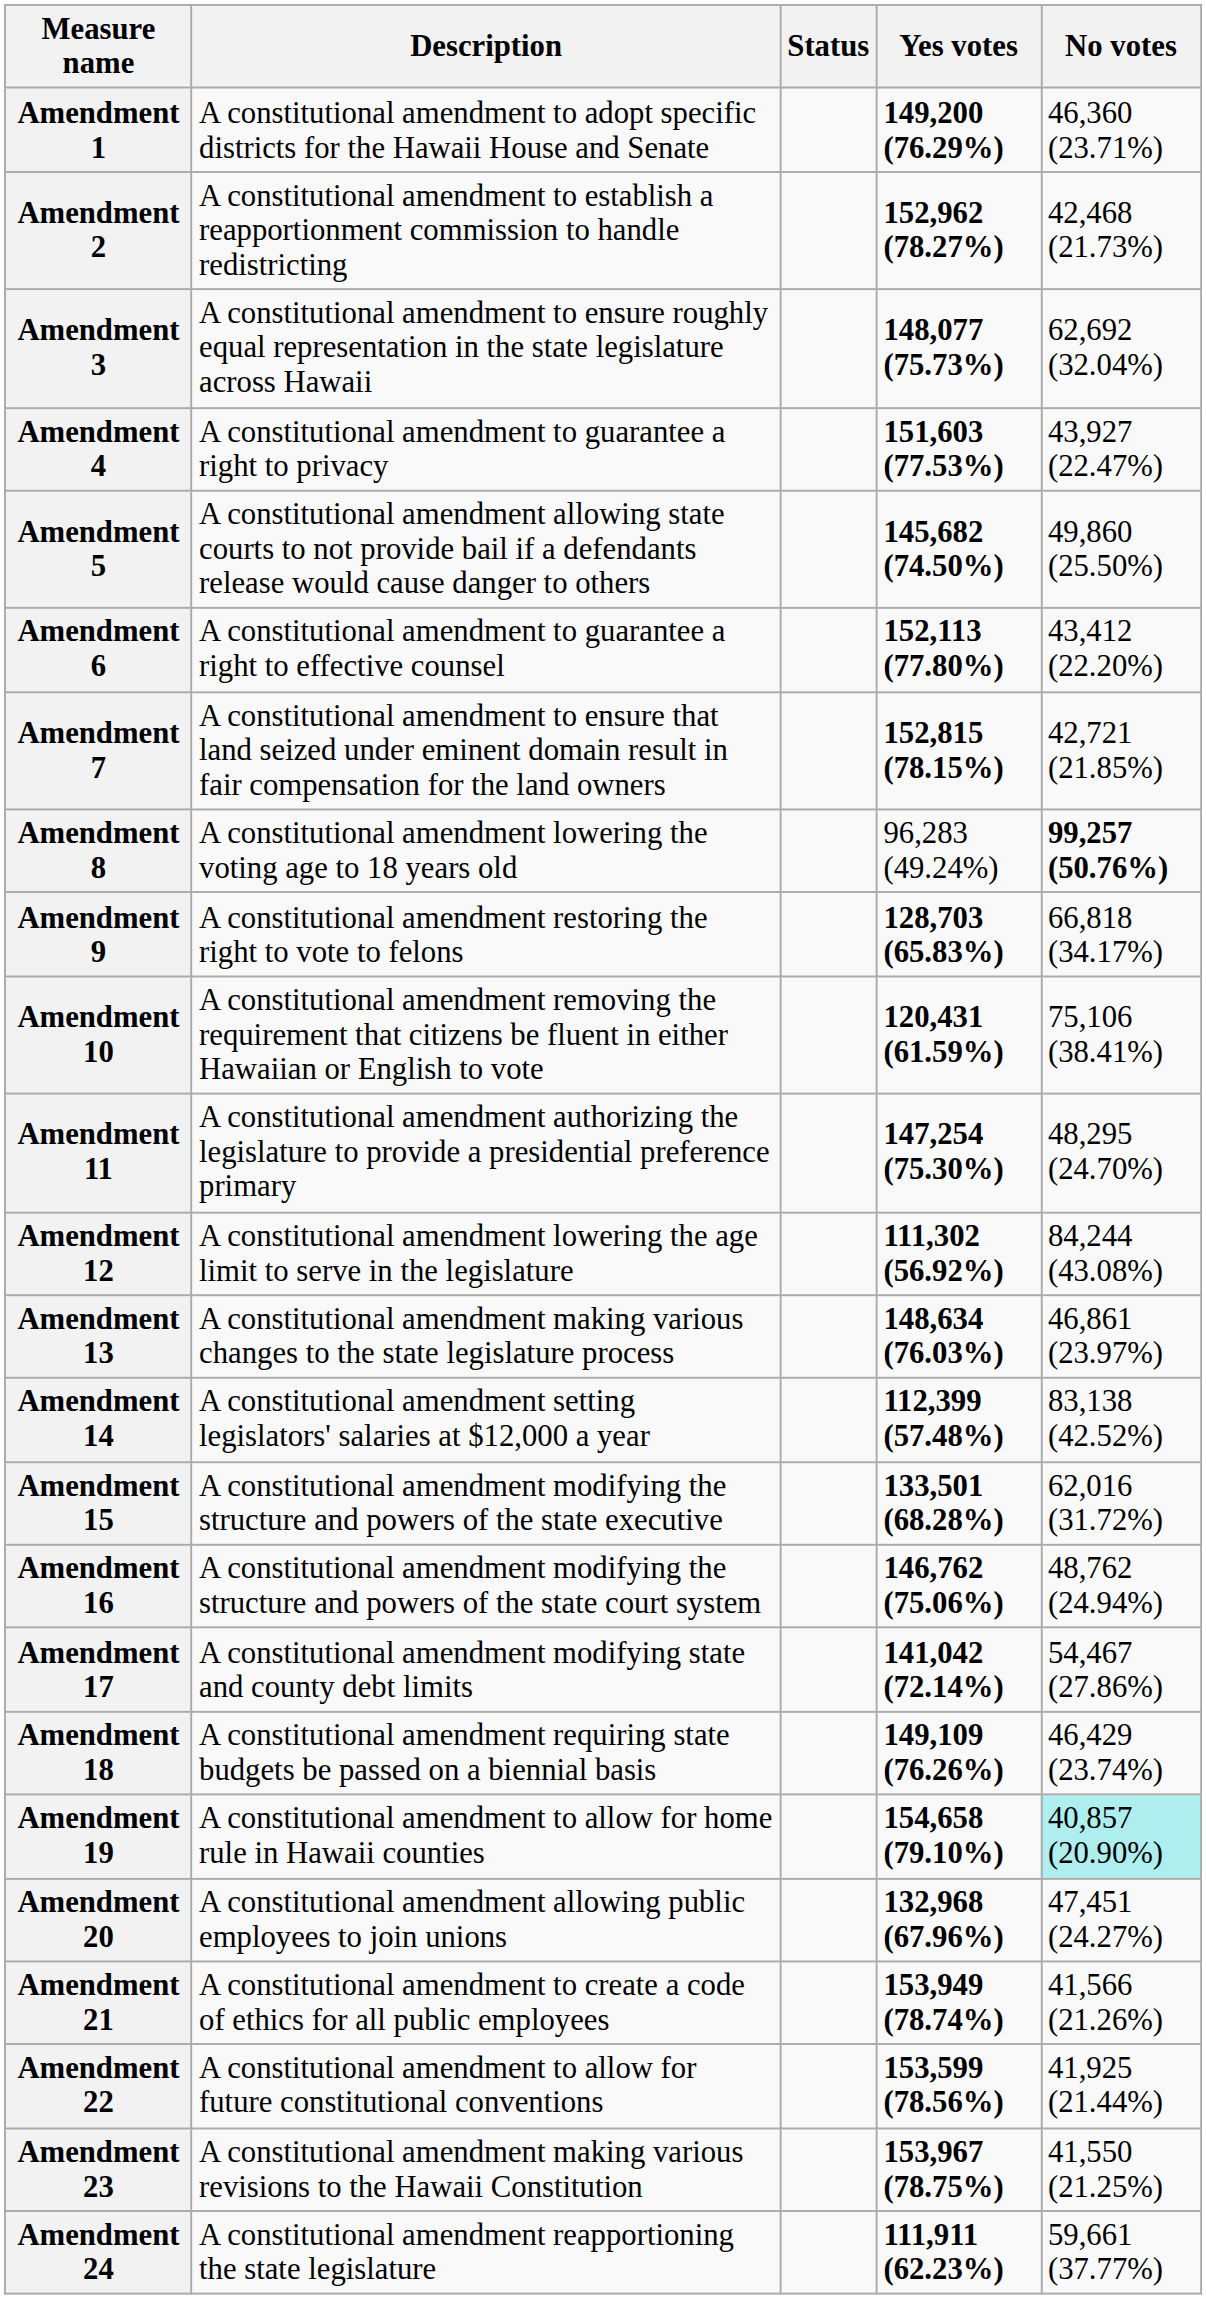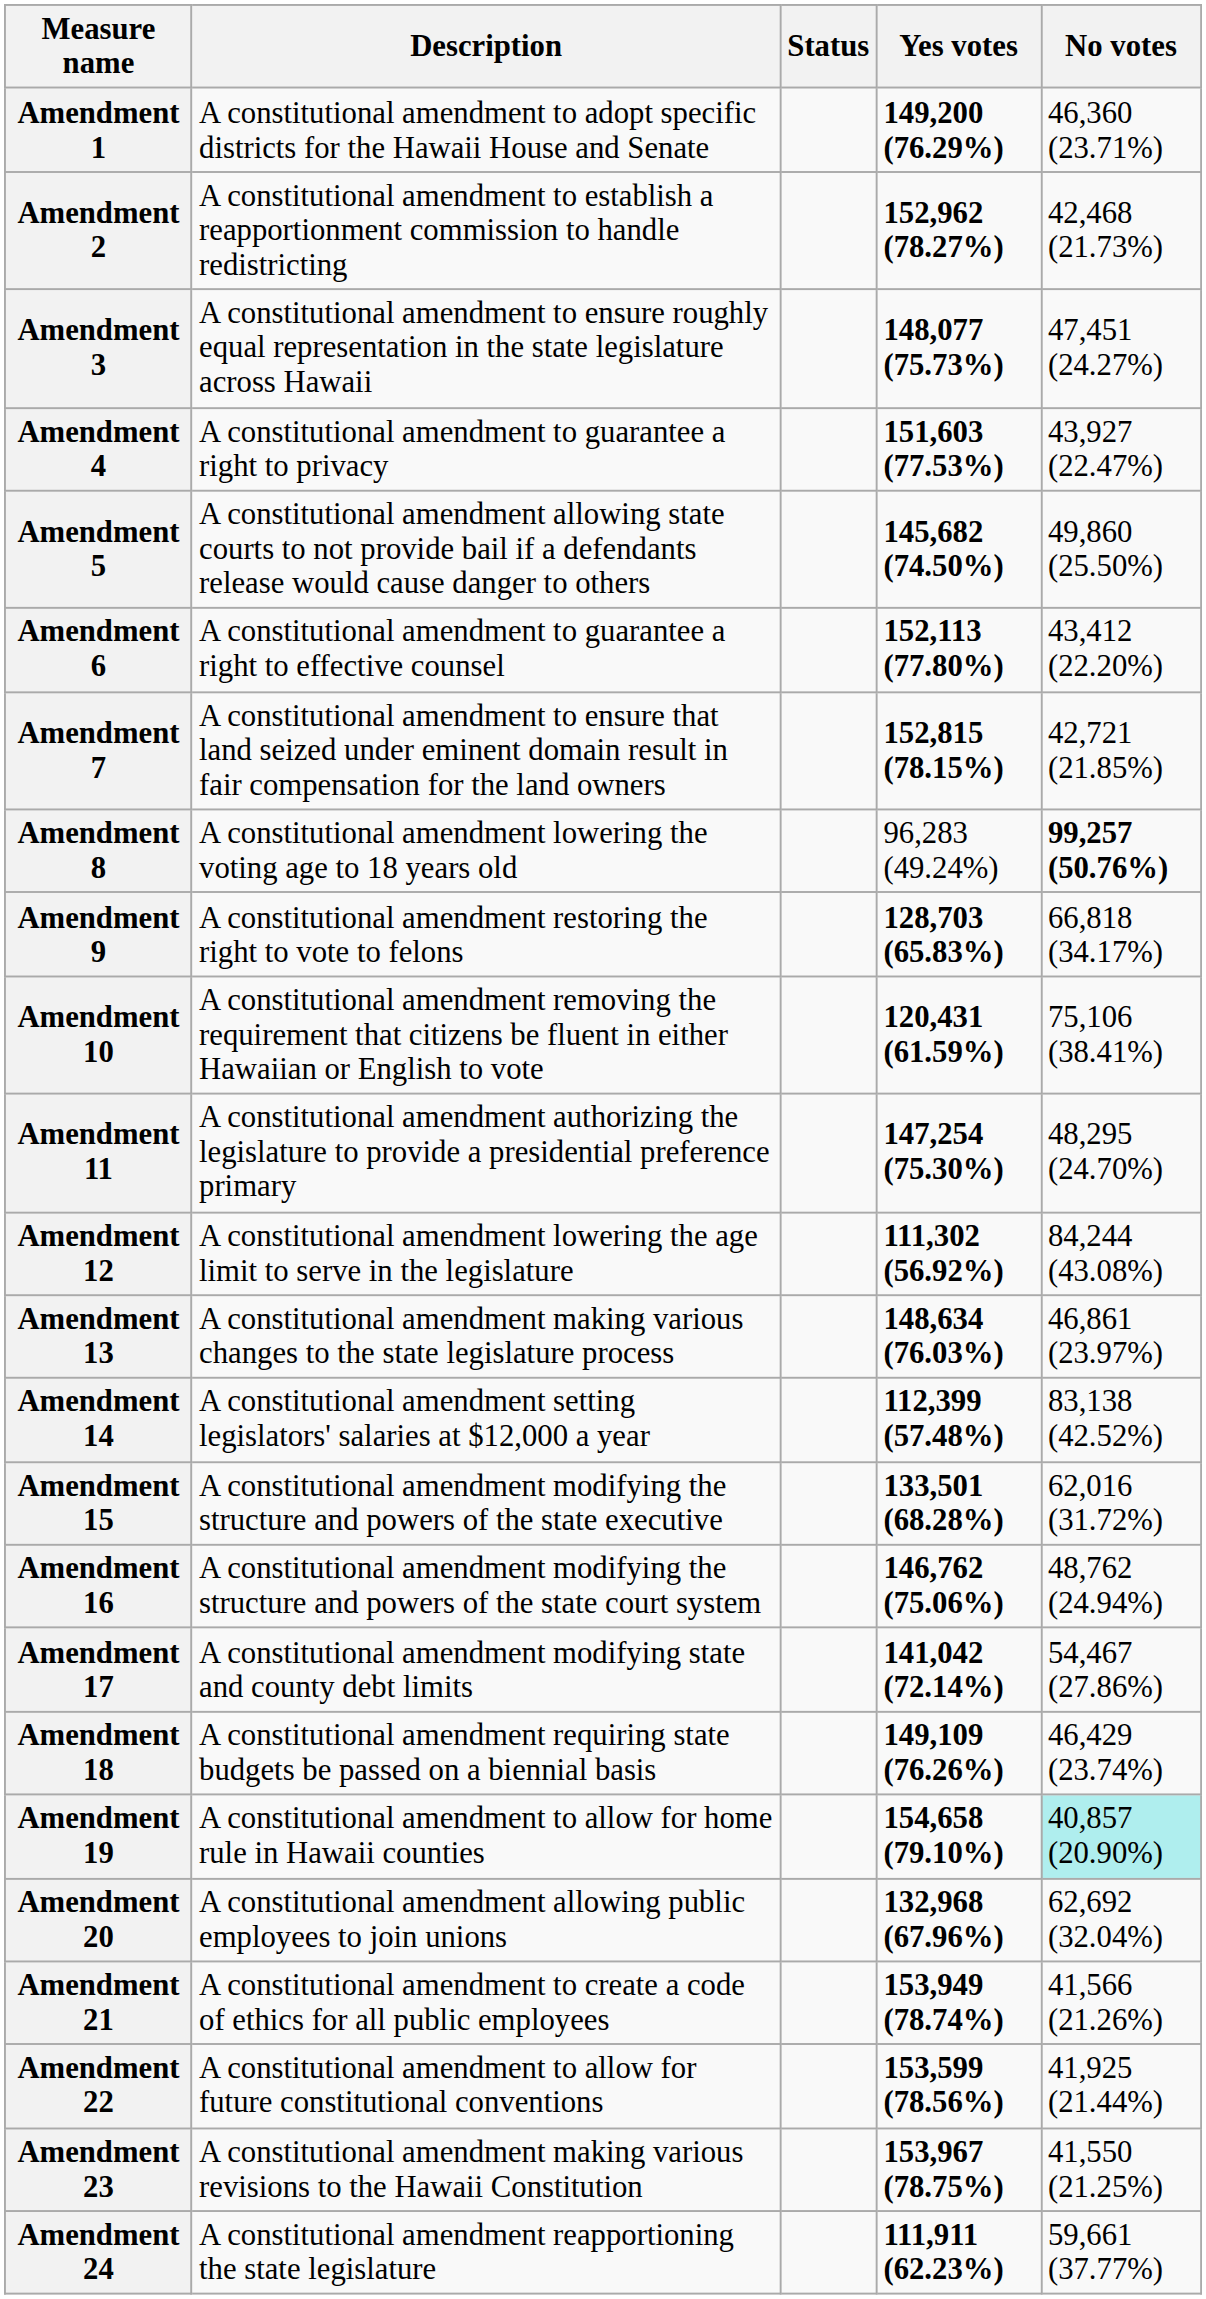Amendment 3 | No votes: 62,692 (32.04%) -> 47,451 (24.27%)
Amendment 20 | No votes: 47,451 (24.27%) -> 62,692 (32.04%)
